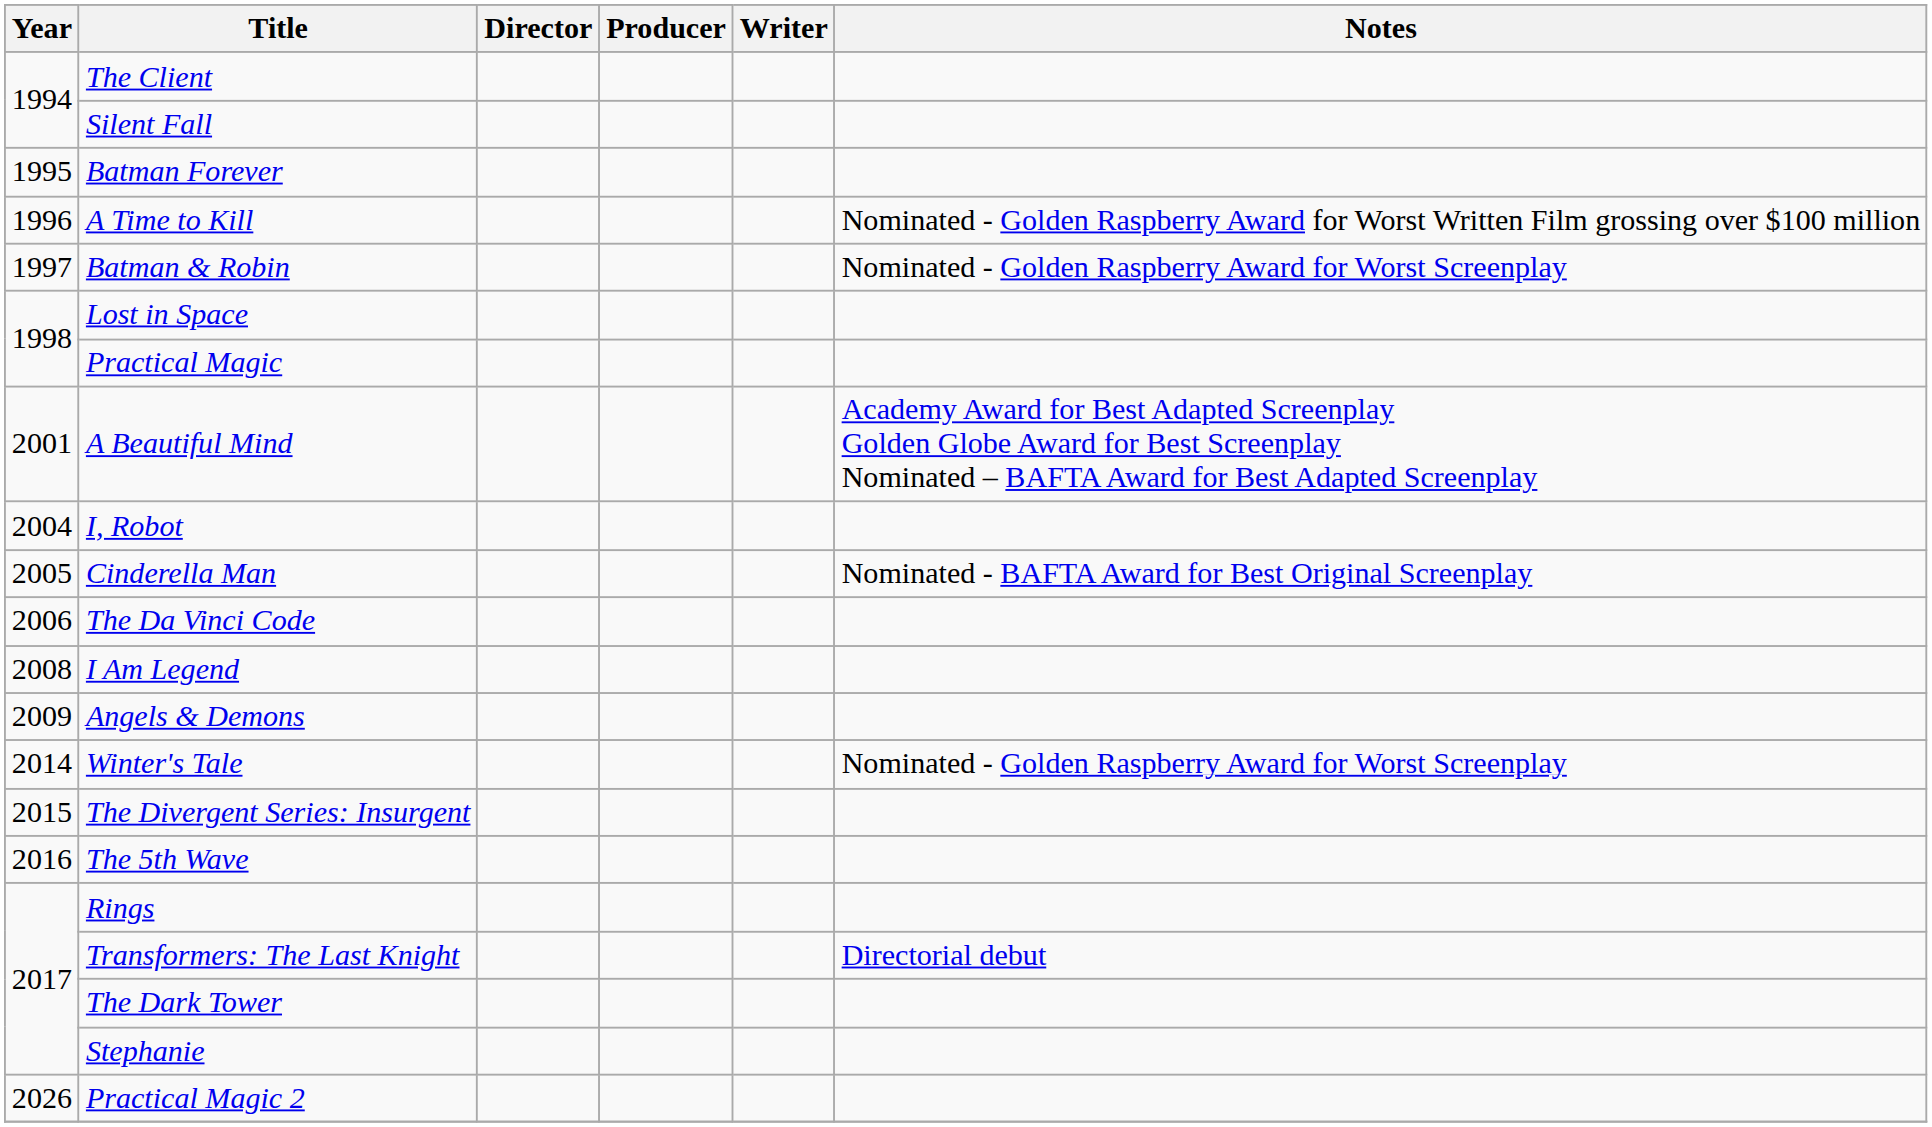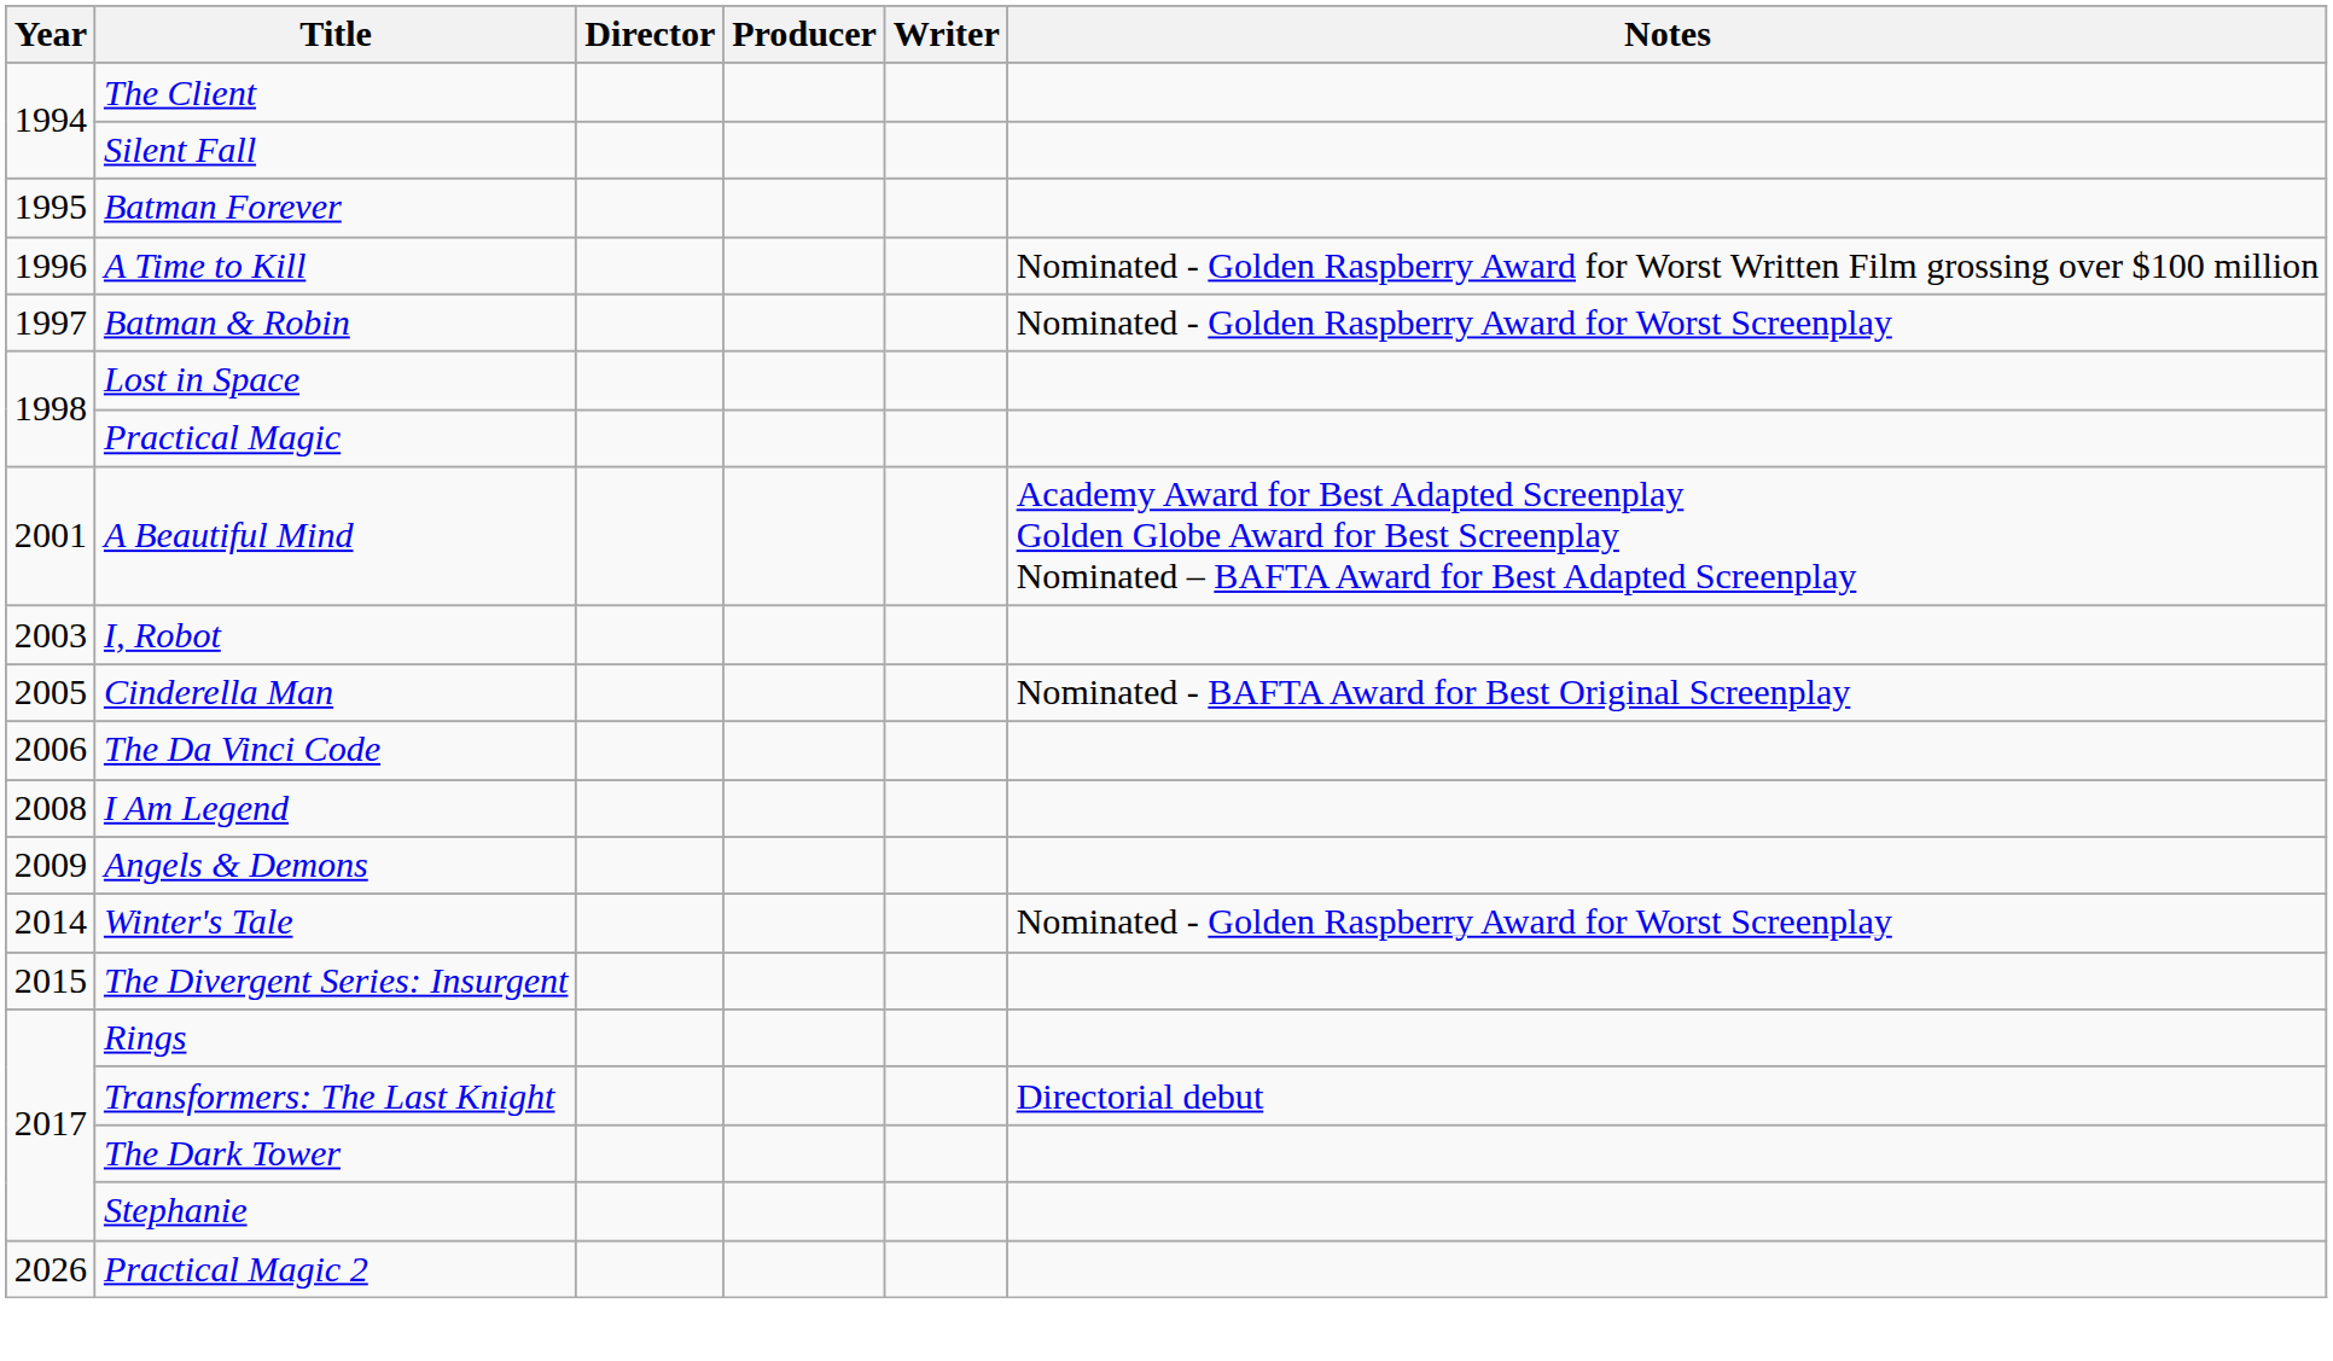I, Robot | Year: 2004 -> 2003
- row: 2016 | The 5th Wave
